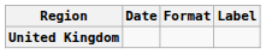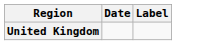- column: Format
